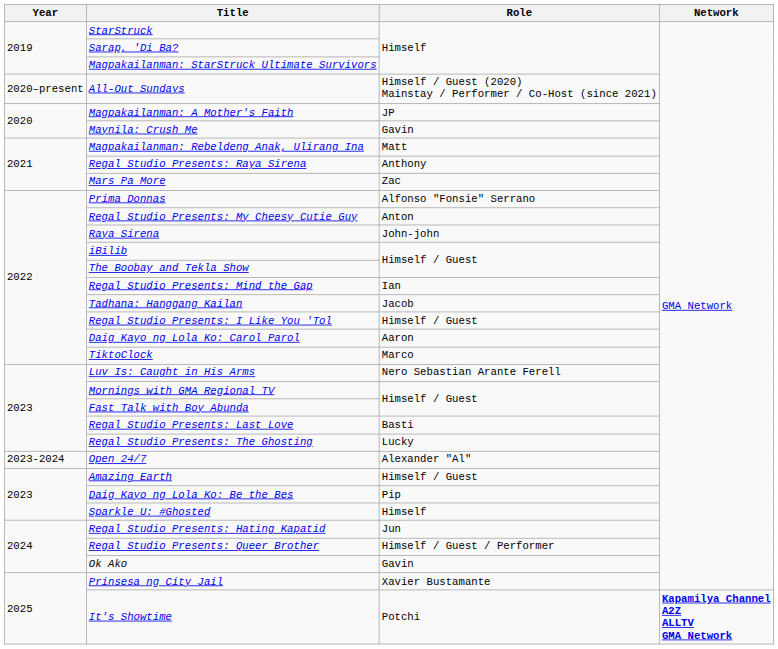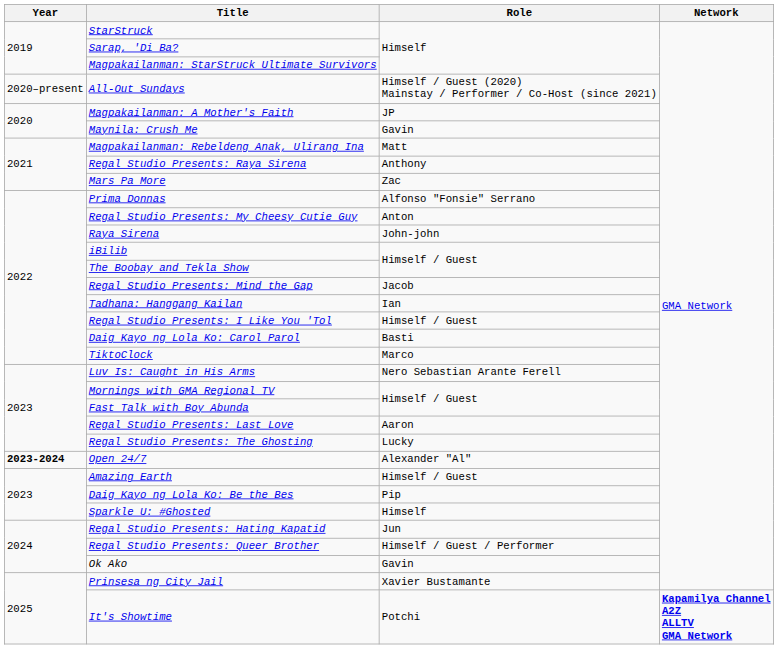Regal Studio Presents: Mind the Gap | Role: Ian -> Jacob
Tadhana: Hanggang Kailan | Role: Jacob -> Ian
Daig Kayo ng Lola Ko: Carol Parol | Role: Aaron -> Basti
Regal Studio Presents: Last Love | Role: Basti -> Aaron
Open 24/7 | Year: normal -> bold
